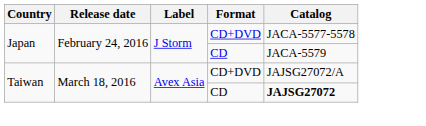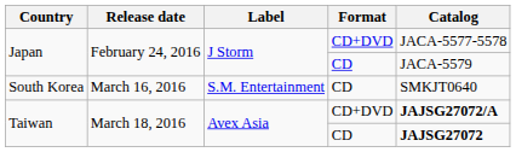+ row: South Korea | March 16, 2016 | S.M. Entertainment | CD | SMKJT0640
Taiwan / CD+DVD | Catalog: normal -> bold
